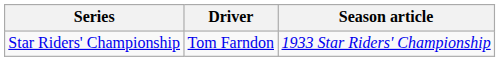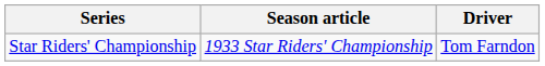columns swapped: Driver <-> Season article
